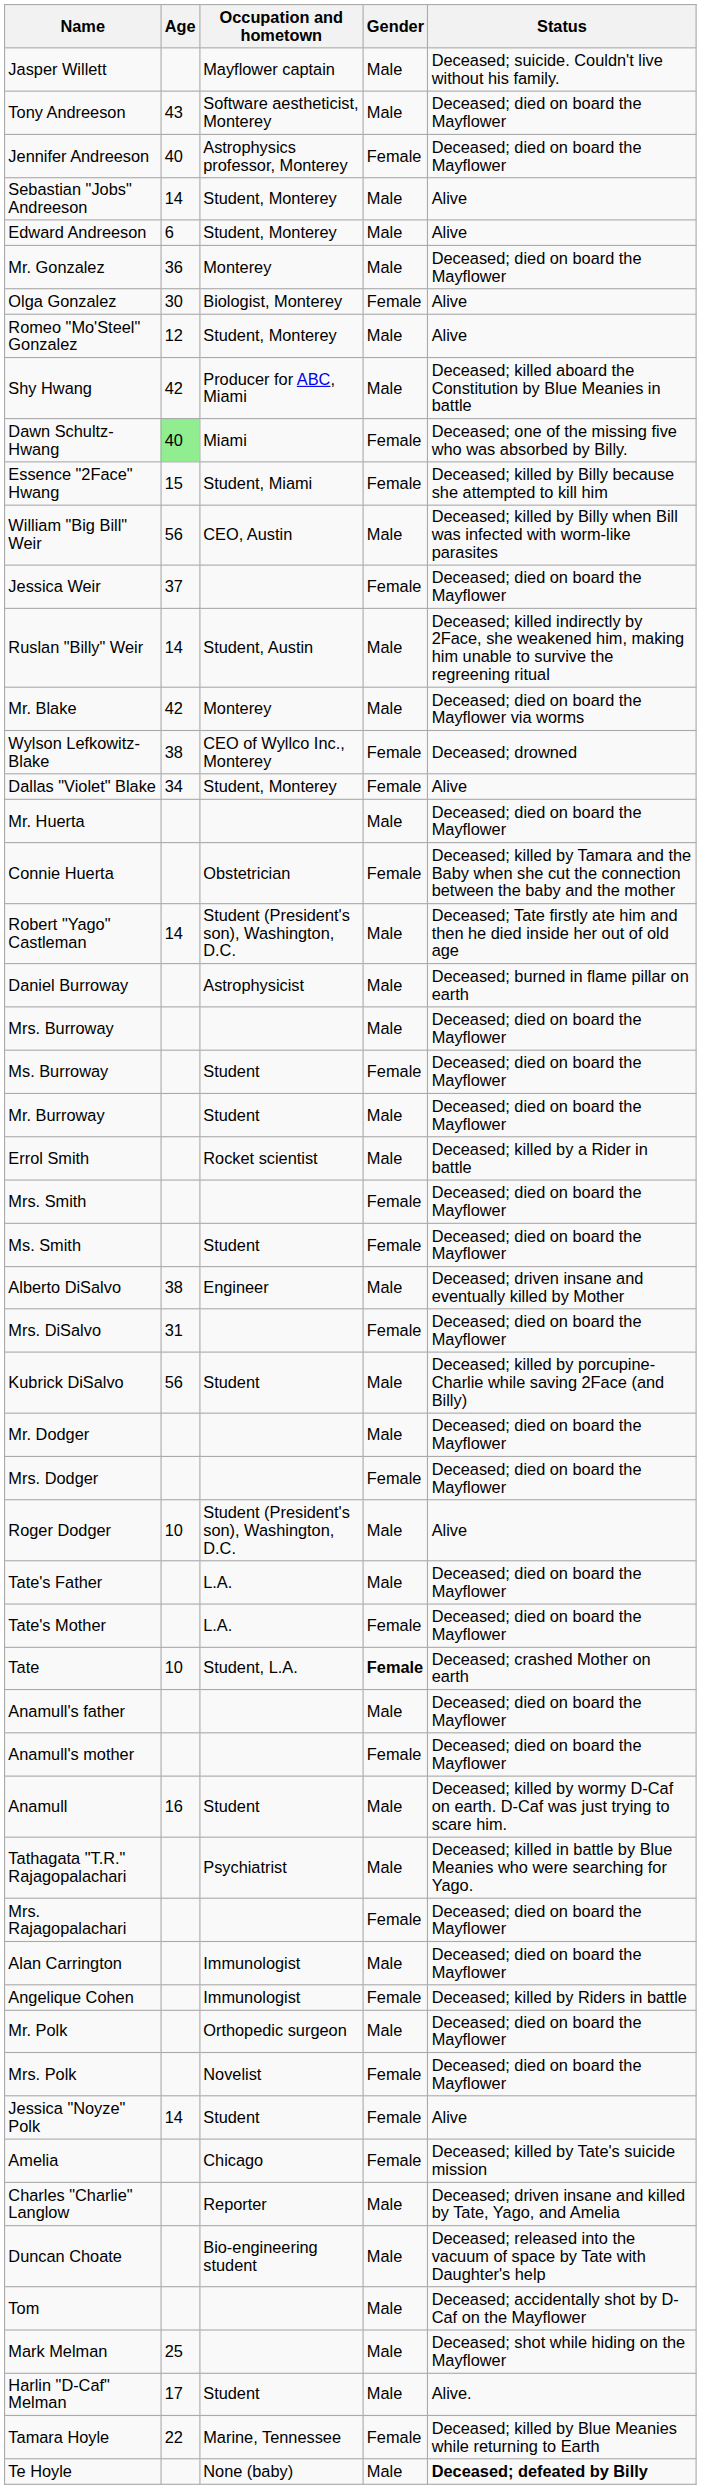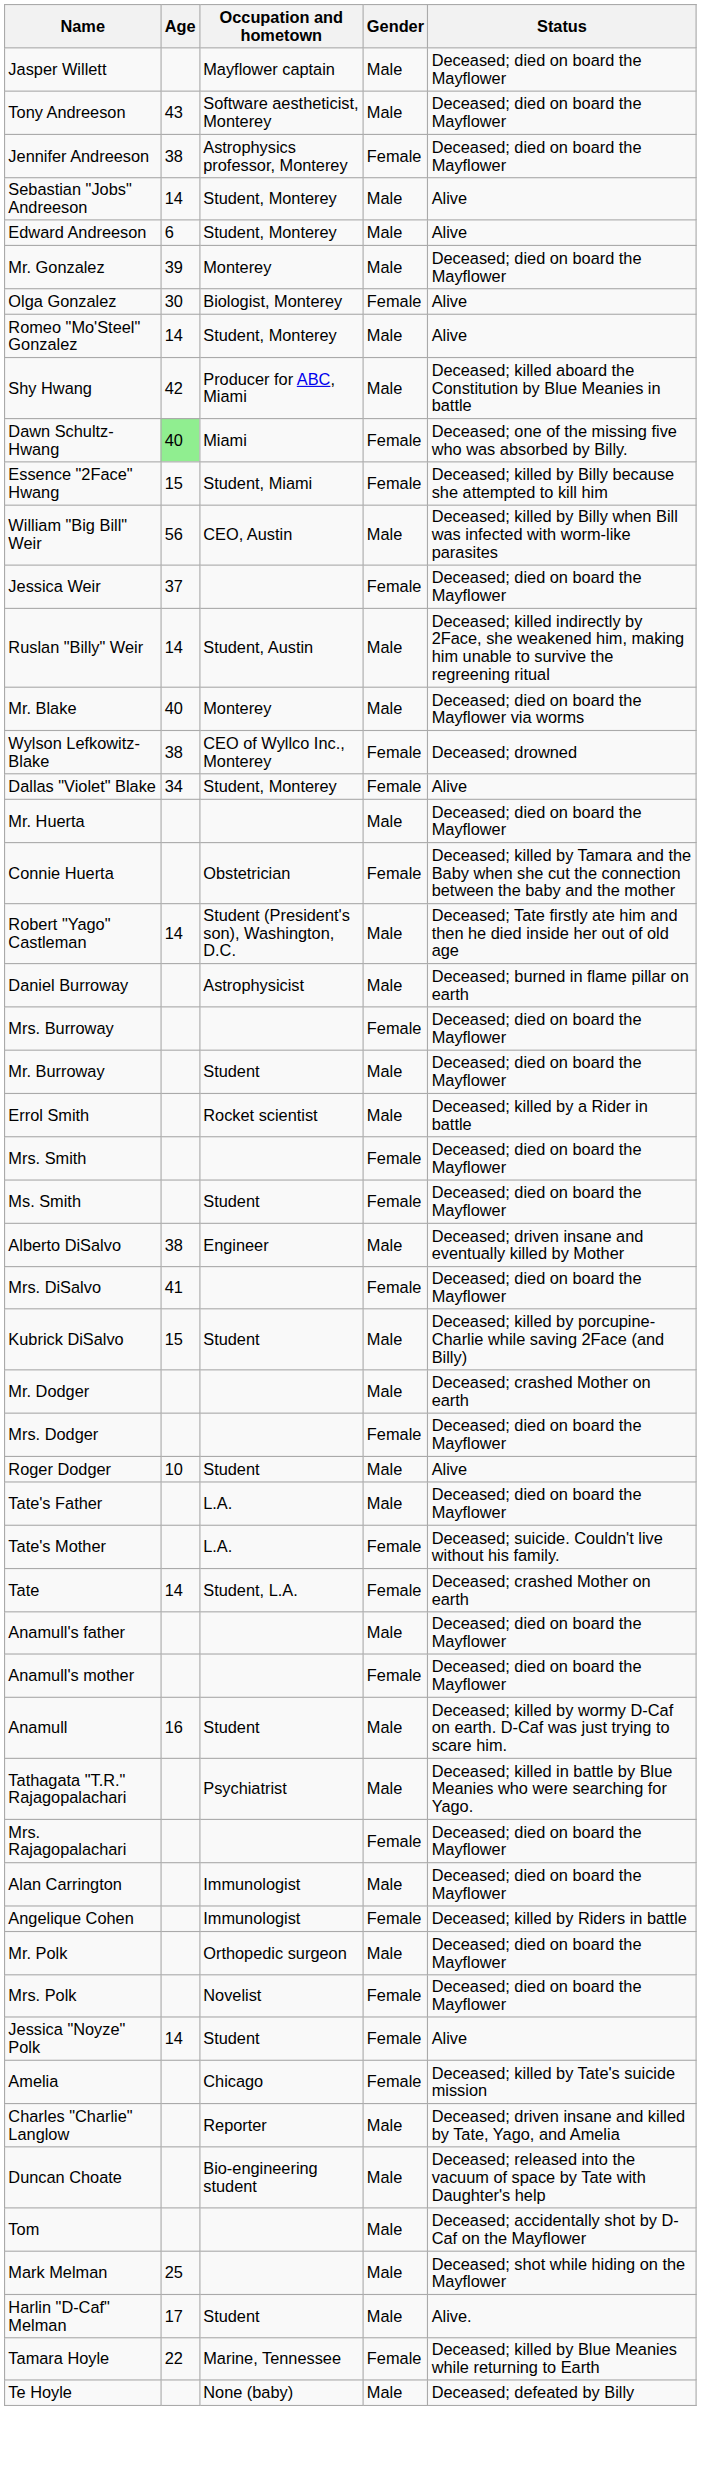Jasper Willett | Status: Deceased; suicide. Couldn't live without his family. -> Deceased; died on board the Mayflower
Jennifer Andreeson | Age: 40 -> 38
Mr. Gonzalez | Age: 36 -> 39
Romeo "Mo'Steel" Gonzalez | Age: 12 -> 14
Mr. Blake | Age: 42 -> 40
Mrs. Burroway | Gender: Male -> Female
- row: Ms. Burroway | Student | Female | Deceased; died on board the Mayflower
Mrs. DiSalvo | Age: 31 -> 41
Kubrick DiSalvo | Age: 56 -> 15
Mr. Dodger | Status: Deceased; died on board the Mayflower -> Deceased; crashed Mother on earth
Roger Dodger | Occupation and hometown: Student (President's son), Washington, D.C. -> Student
Tate's Mother | Status: Deceased; died on board the Mayflower -> Deceased; suicide. Couldn't live without his family.
Tate | Age: 10 -> 14
Tate | Gender: bold -> normal
Te Hoyle | Status: bold -> normal
